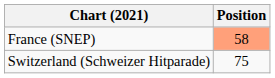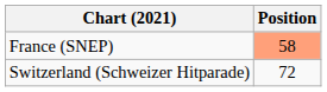Switzerland (Schweizer Hitparade) | Position: 75 -> 72
